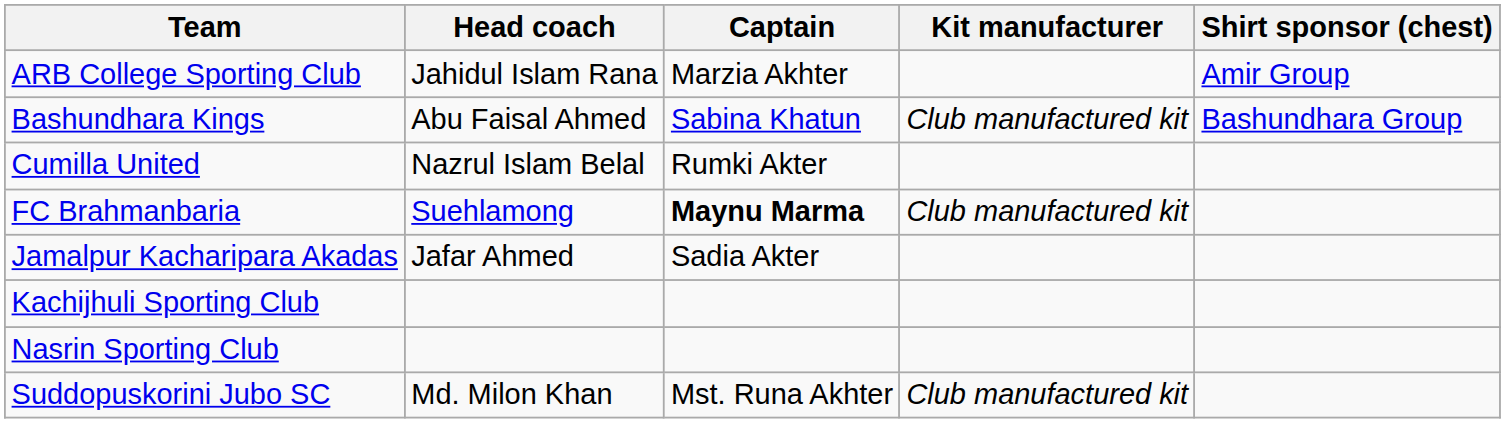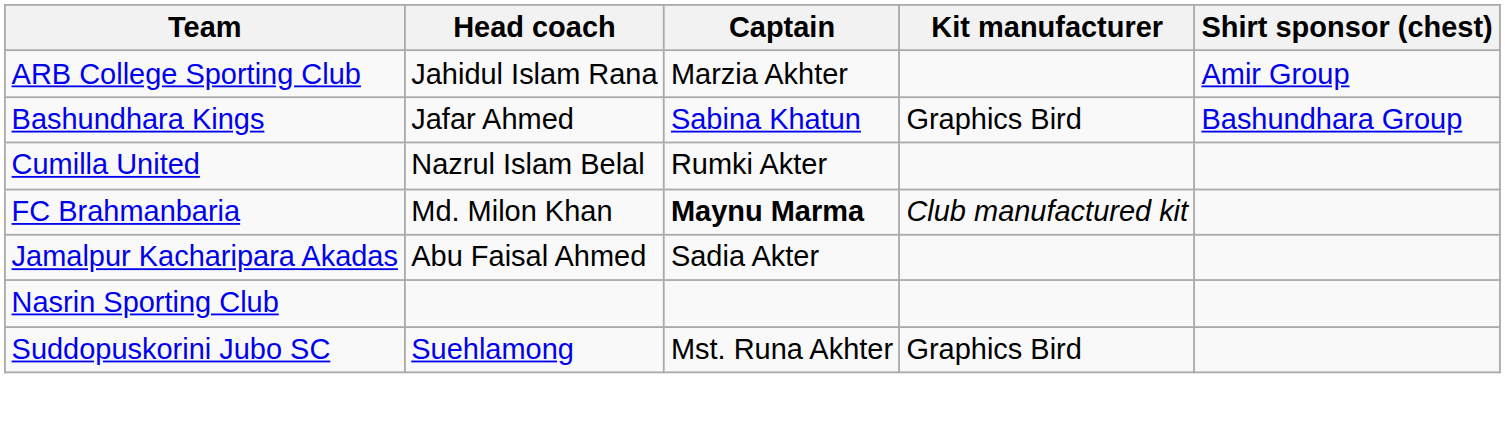Bashundhara Kings | Head coach: Abu Faisal Ahmed -> Jafar Ahmed
Bashundhara Kings | Kit manufacturer: Club manufactured kit -> Graphics Bird
FC Brahmanbaria | Head coach: Suehlamong -> Md. Milon Khan
Jamalpur Kacharipara Akadas | Head coach: Jafar Ahmed -> Abu Faisal Ahmed
- row: Kachijhuli Sporting Club
Suddopuskorini Jubo SC | Head coach: Md. Milon Khan -> Suehlamong
Suddopuskorini Jubo SC | Kit manufacturer: Club manufactured kit -> Graphics Bird
